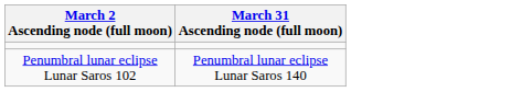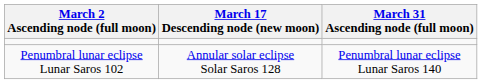+ column: March 17 Descending node (new moon) | Annular solar eclipse Solar Saros 128
